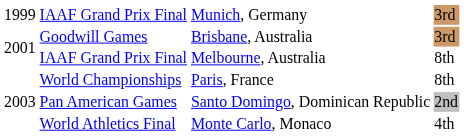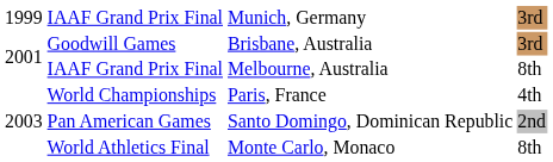World Championships | column 4: 8th -> 4th
World Athletics Final | column 4: 4th -> 8th
